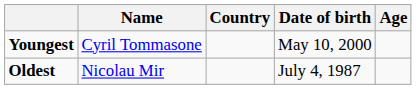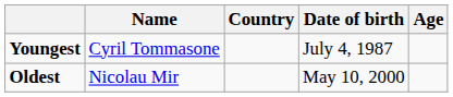Youngest | Date of birth: May 10, 2000 -> July 4, 1987
Oldest | Date of birth: July 4, 1987 -> May 10, 2000
